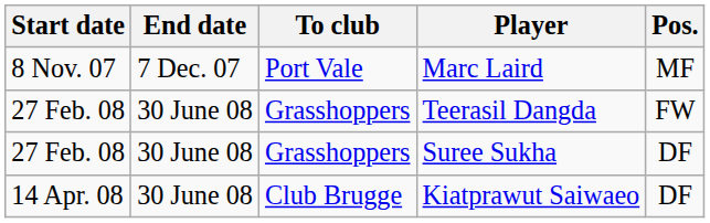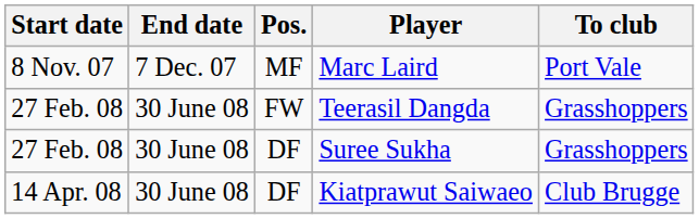columns swapped: Pos. <-> To club
